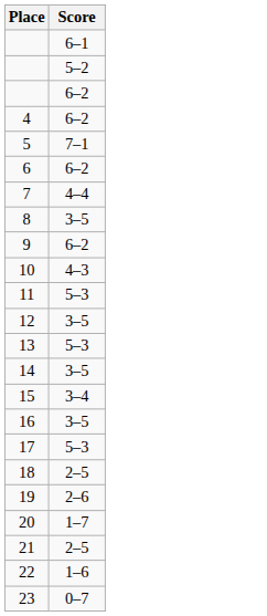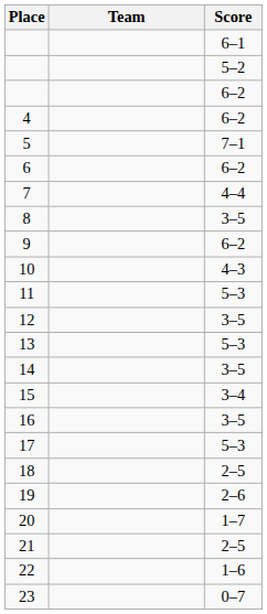+ column: Team
